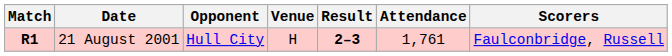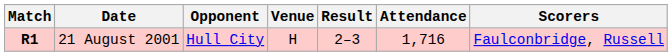21 August 2001 | Result: bold -> normal
21 August 2001 | Attendance: 1,761 -> 1,716
